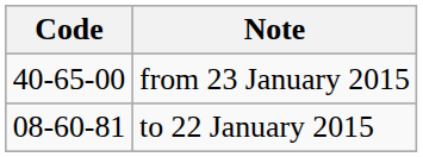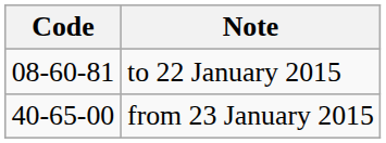rows swapped: to 22 January 2015 <-> from 23 January 2015
